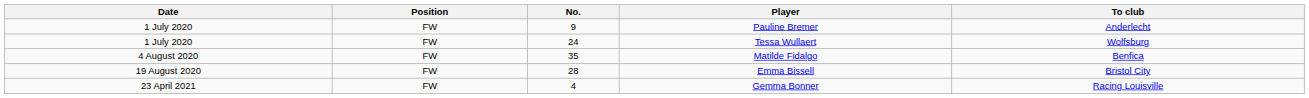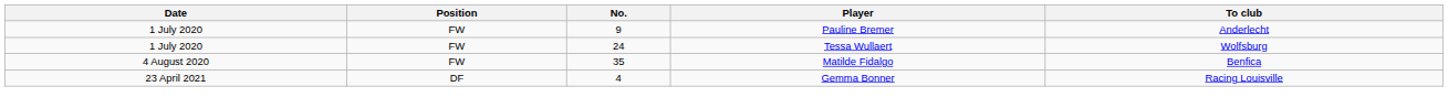- row: 19 August 2020 | FW | 28 | Emma Bissell | Bristol City
Gemma Bonner | Position: FW -> DF
